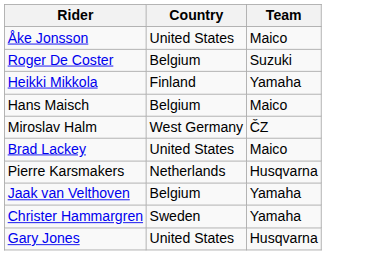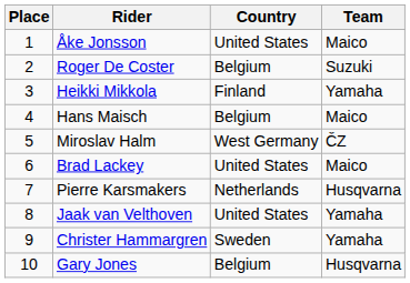+ column: Place | 1 | 2 | 3 | 4 | 5 | 6 | 7 | 8 | 9 | 10
Jaak van Velthoven | Country: Belgium -> United States
Gary Jones | Country: United States -> Belgium
